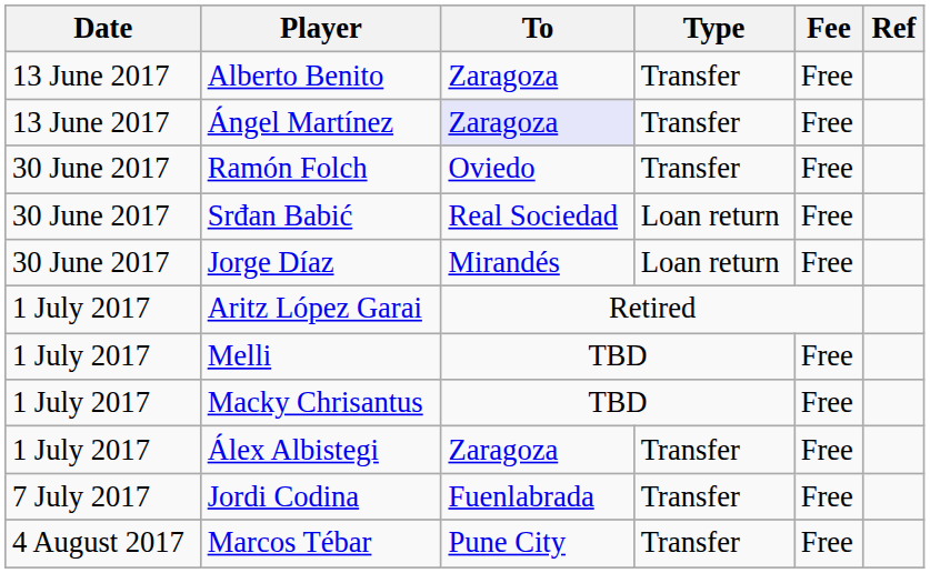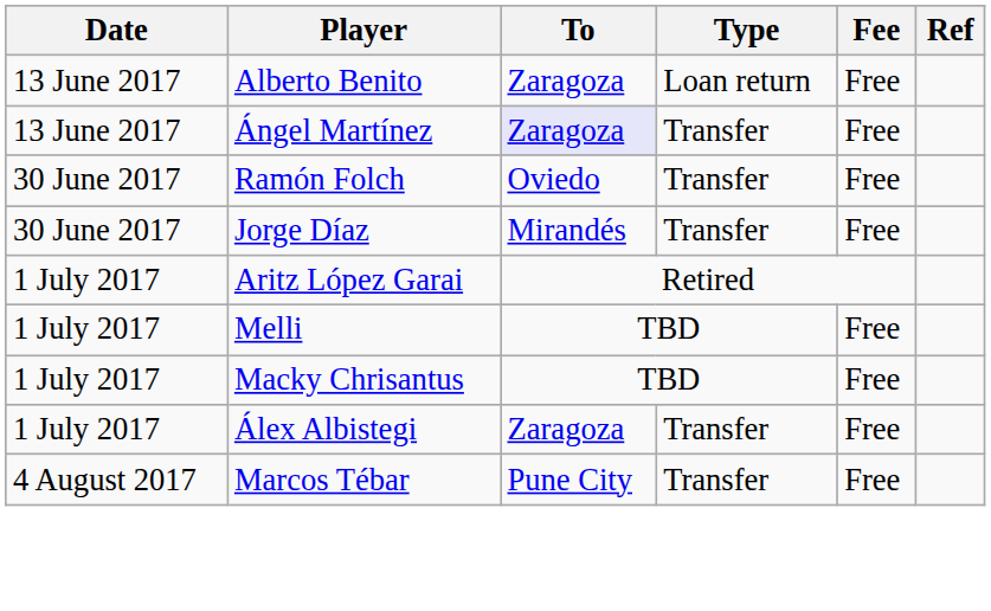Alberto Benito | Type: Transfer -> Loan return
- row: 30 June 2017 | Srđan Babić | Real Sociedad | Loan return | Free
Jorge Díaz | Type: Loan return -> Transfer
- row: 7 July 2017 | Jordi Codina | Fuenlabrada | Transfer | Free
